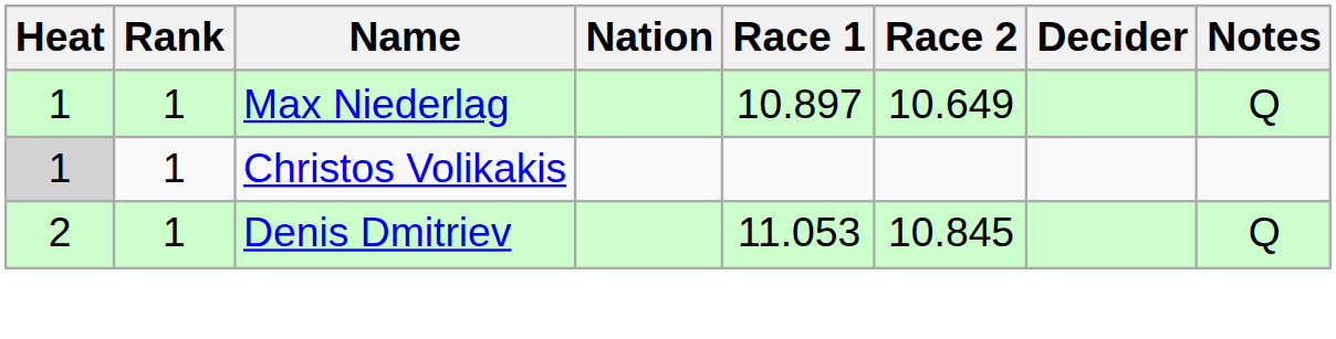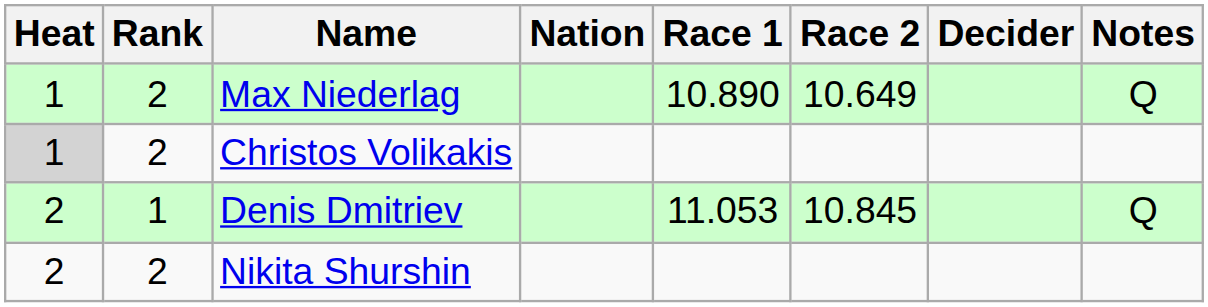Max Niederlag | Rank: 1 -> 2
Max Niederlag | Race 1: 10.897 -> 10.890
Christos Volikakis | Rank: 1 -> 2
+ row: 2 | 2 | Nikita Shurshin
